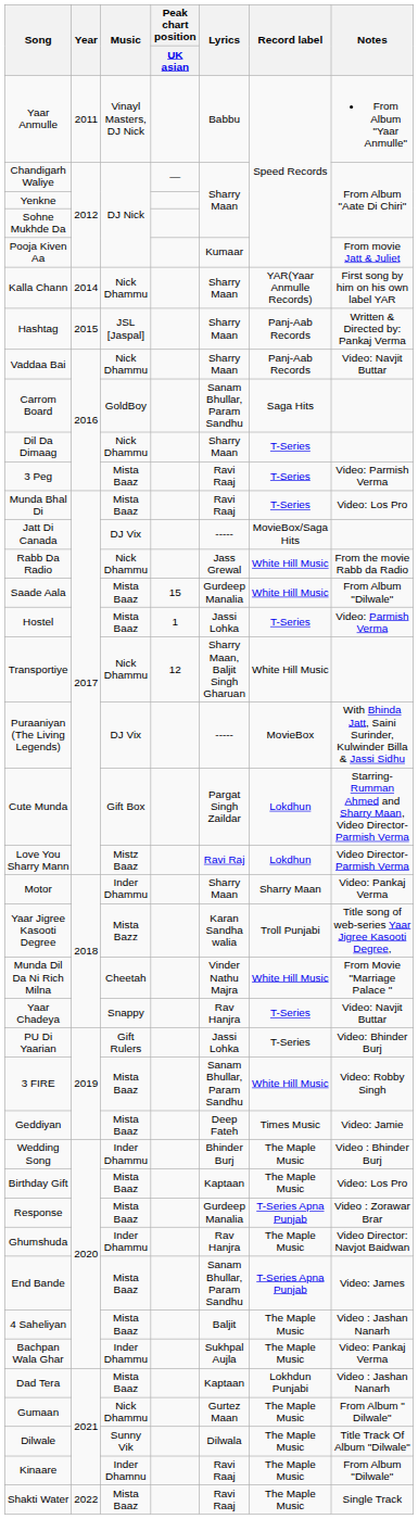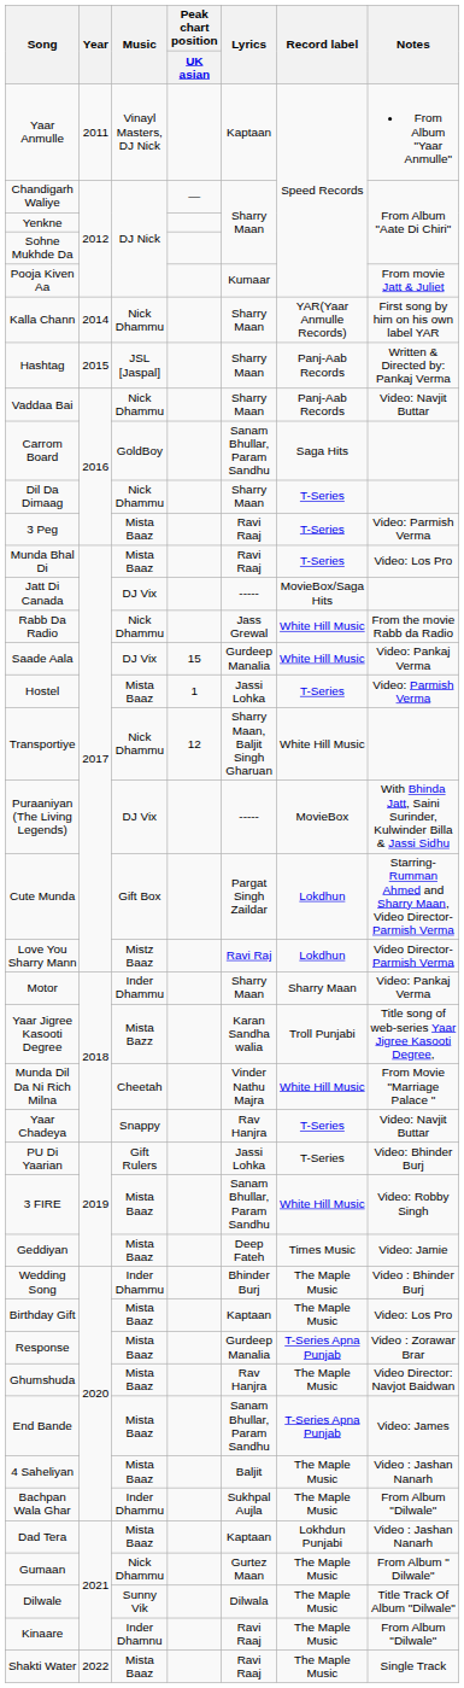Yaar Anmulle | Lyrics: Babbu -> Kaptaan
Saade Aala | Music: Mista Baaz -> DJ Vix
Saade Aala | Notes: From Album "Dilwale" -> Video: Pankaj Verma
Ghumshuda | Music: Inder Dhammu -> Mista Baaz
Bachpan Wala Ghar | Notes: Video: Pankaj Verma -> From Album "Dilwale"
